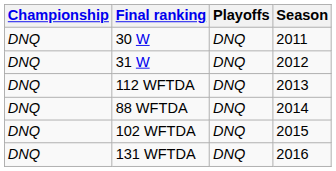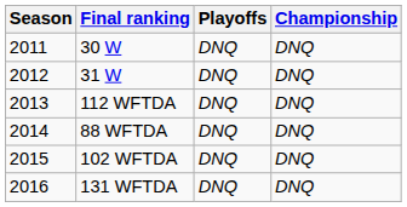columns swapped: Season <-> Championship
